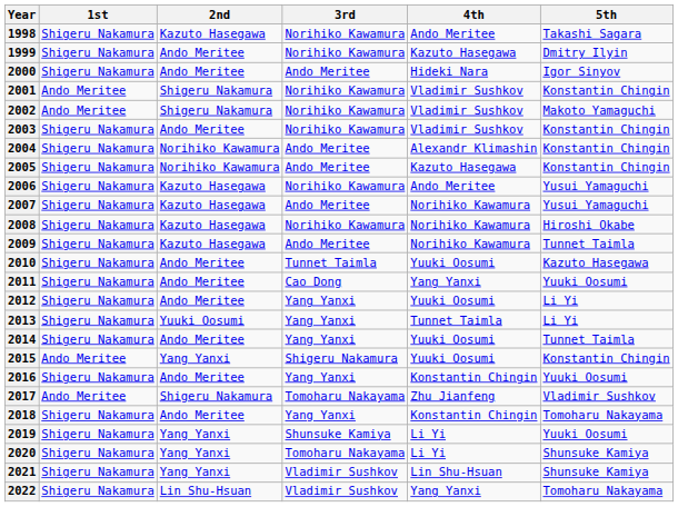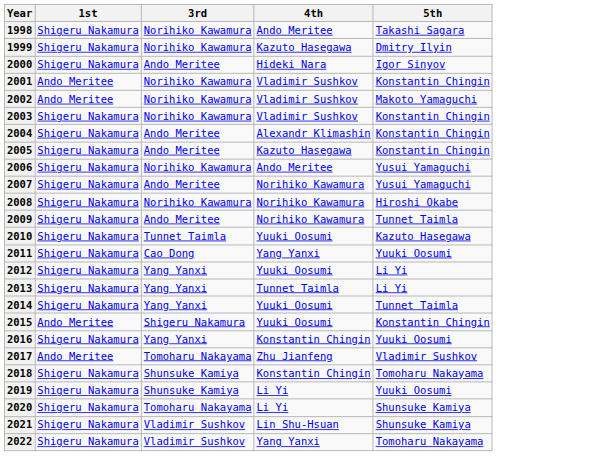- column: 2nd | Kazuto Hasegawa | Ando Meritee | Ando Meritee | Shigeru Nakamura | Shigeru Nakamura | Ando Meritee | Norihiko Kawamura | Norihiko Kawamura | Kazuto Hasegawa | Kazuto Hasegawa | Kazuto Hasegawa | Kazuto Hasegawa | Ando Meritee | Ando Meritee | Ando Meritee | Yuuki Oosumi | Ando Meritee | Yang Yanxi | Ando Meritee | Shigeru Nakamura | Ando Meritee | Yang Yanxi | Yang Yanxi | Yang Yanxi | Lin Shu-Hsuan
2018 | 3rd: Yang Yanxi -> Shunsuke Kamiya
